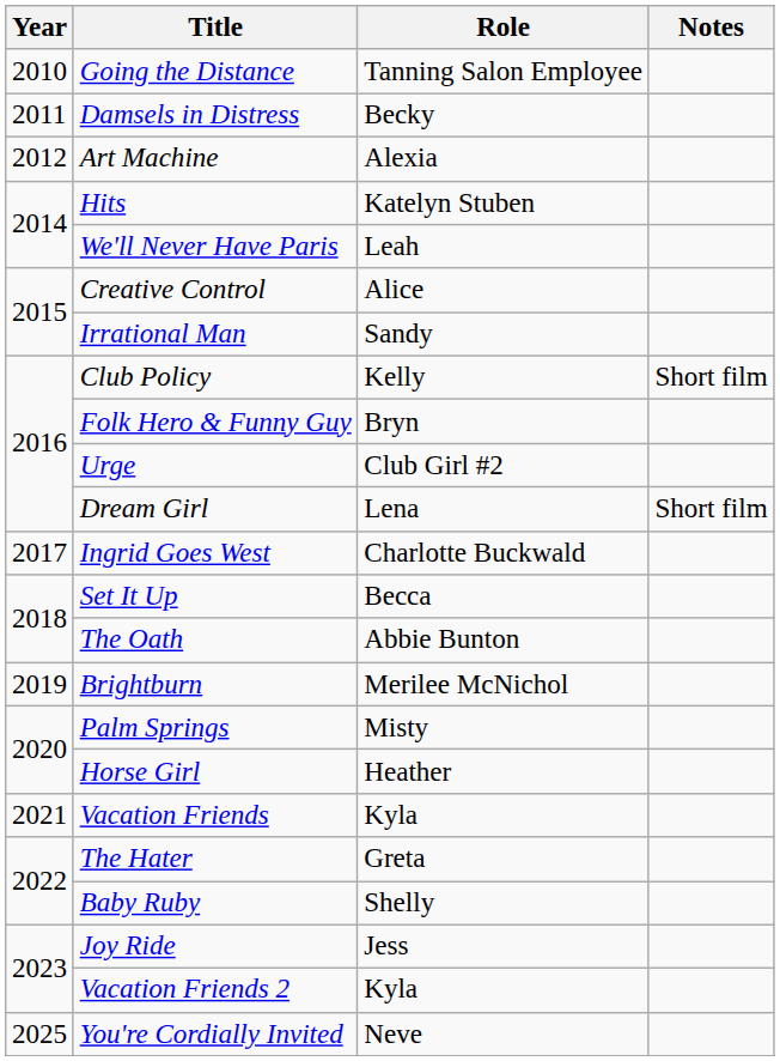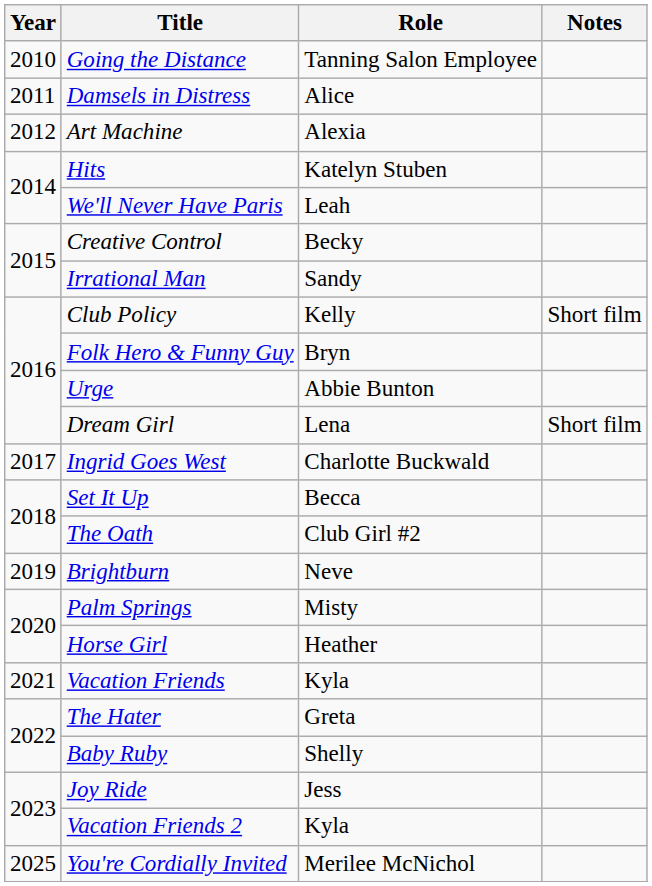Damsels in Distress | Role: Becky -> Alice
Creative Control | Role: Alice -> Becky
Urge | Role: Club Girl #2 -> Abbie Bunton
The Oath | Role: Abbie Bunton -> Club Girl #2
Brightburn | Role: Merilee McNichol -> Neve
You're Cordially Invited | Role: Neve -> Merilee McNichol
